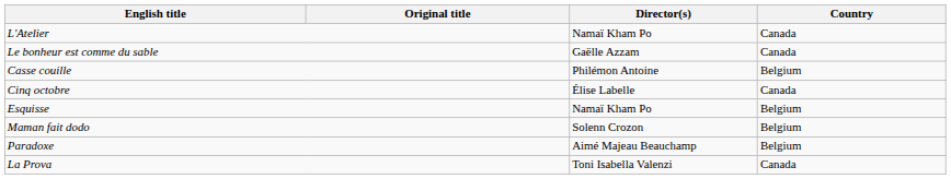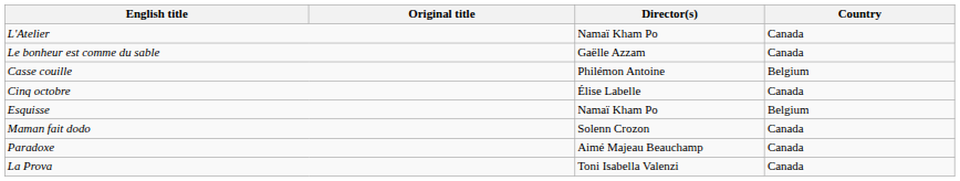Maman fait dodo | Country: Belgium -> Canada
Paradoxe | Country: Belgium -> Canada
